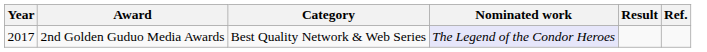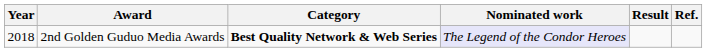2nd Golden Guduo Media Awards | Year: 2017 -> 2018
2nd Golden Guduo Media Awards | Category: normal -> bold
